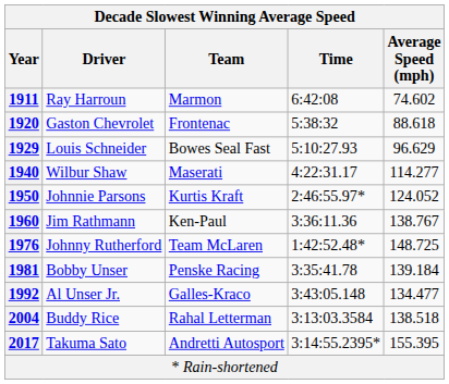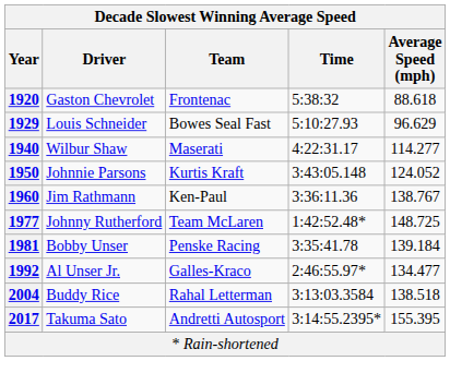- row: 1911 | Ray Harroun | Marmon | 6:42:08 | 74.602
Johnnie Parsons | Time: 2:46:55.97* -> 3:43:05.148
Johnny Rutherford | Year: 1976 -> 1977
Al Unser Jr. | Time: 3:43:05.148 -> 2:46:55.97*
